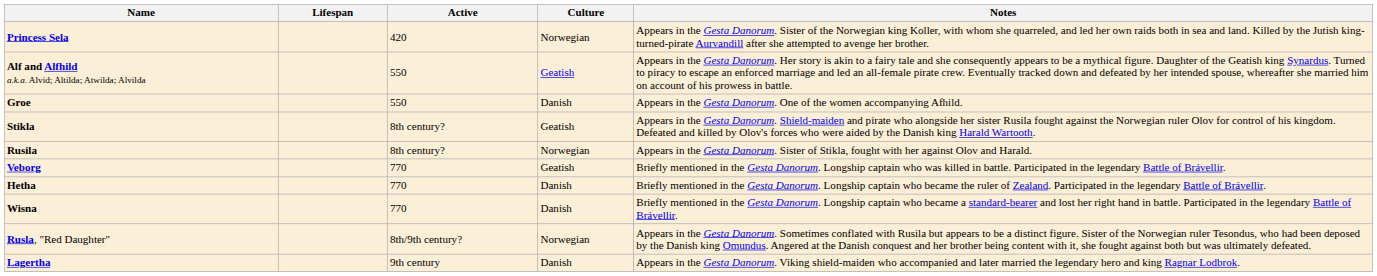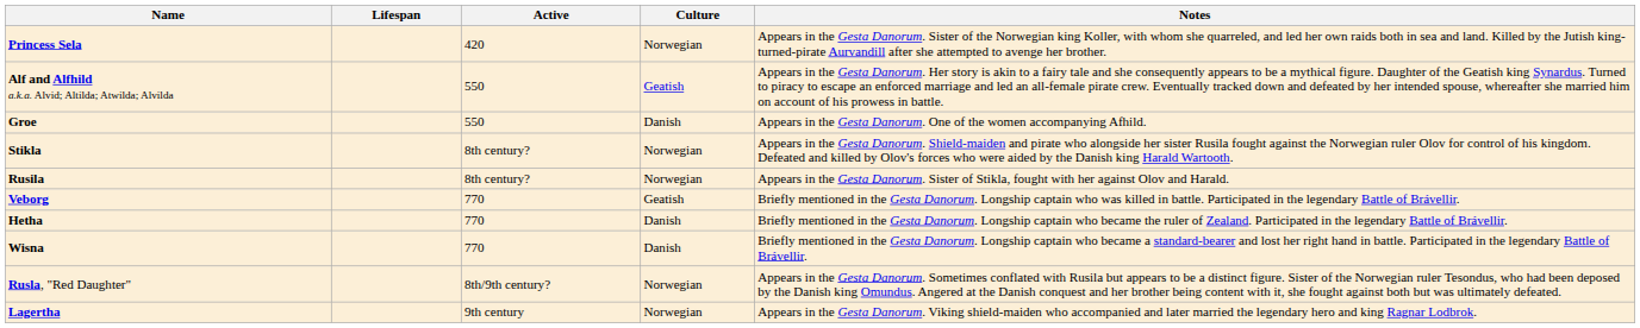Stikla | Culture: Geatish -> Norwegian
Lagertha | Culture: Danish -> Norwegian
